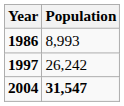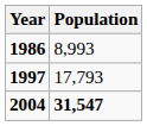1997 | Population: 26,242 -> 17,793
